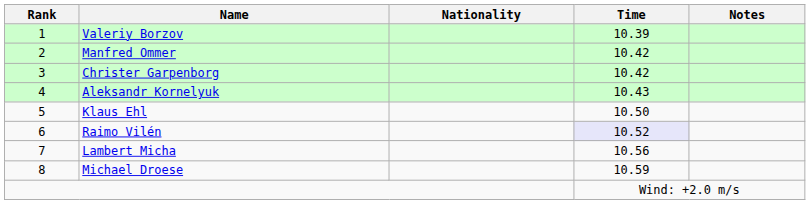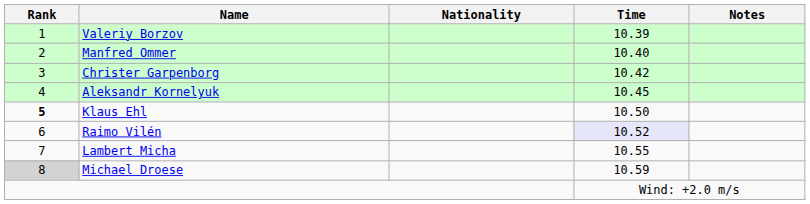Manfred Ommer | Time: 10.42 -> 10.40
Aleksandr Kornelyuk | Time: 10.43 -> 10.45
Klaus Ehl | Rank: normal -> bold
Lambert Micha | Time: 10.56 -> 10.55
Michael Droese | Rank: no background -> lightgrey background
